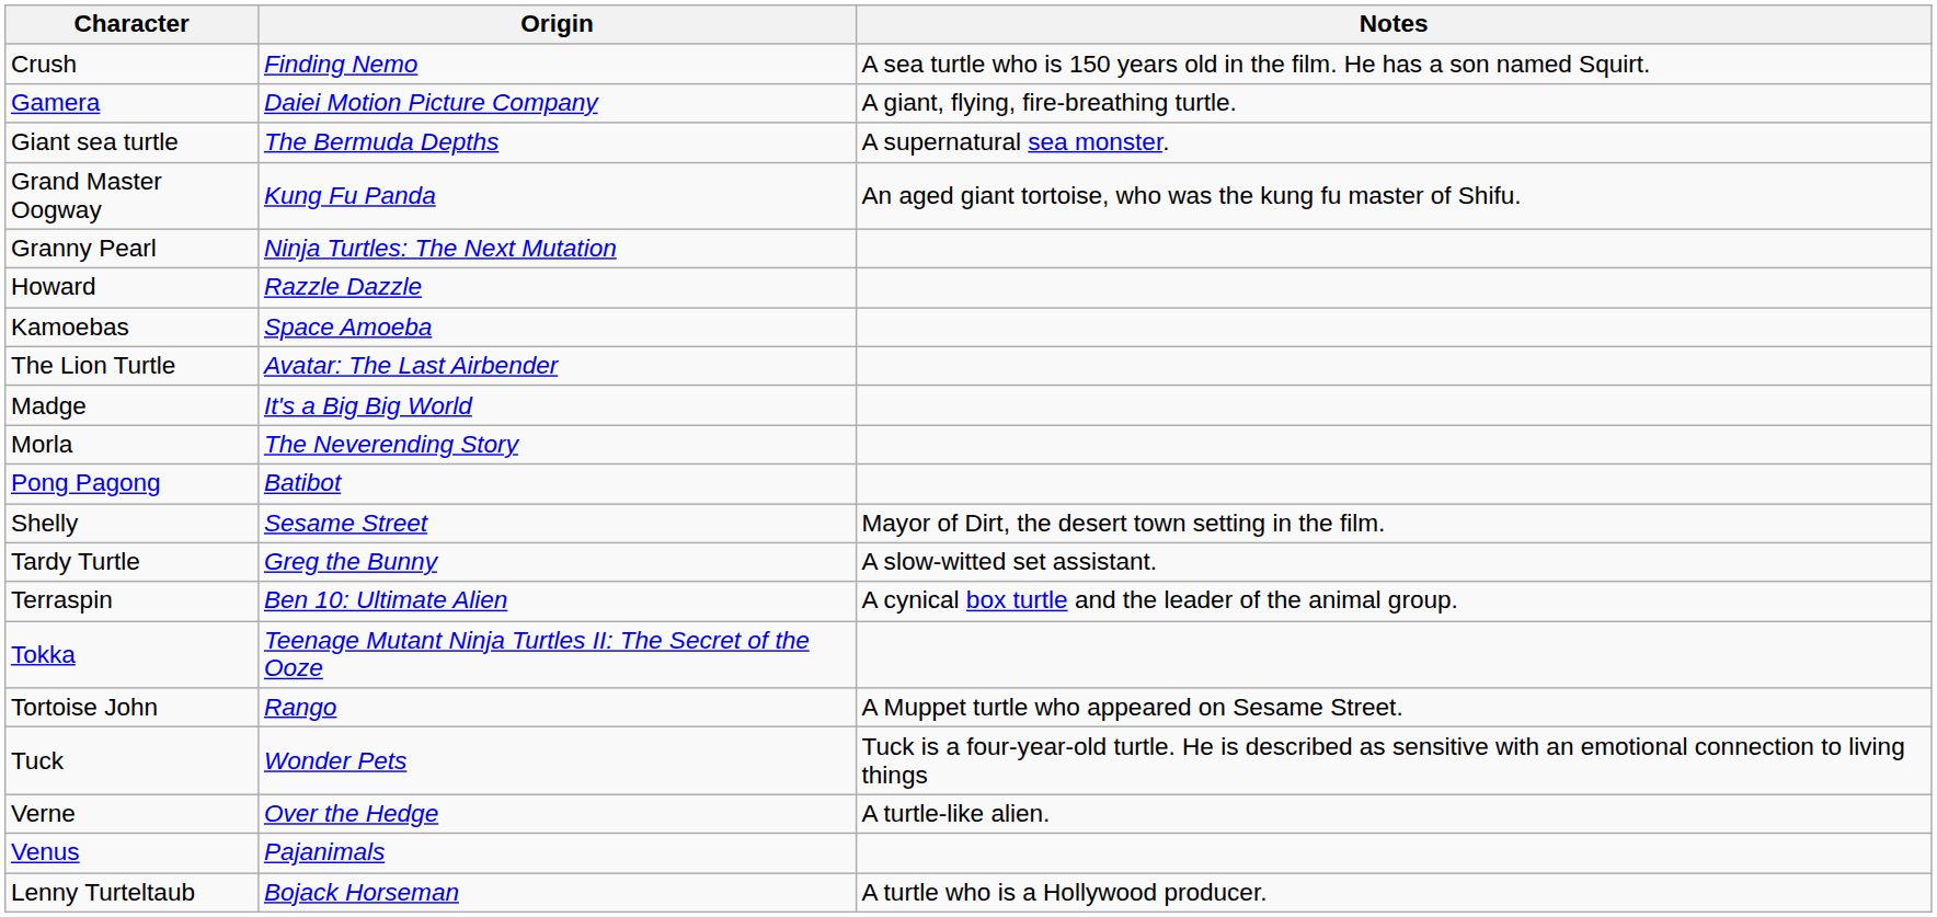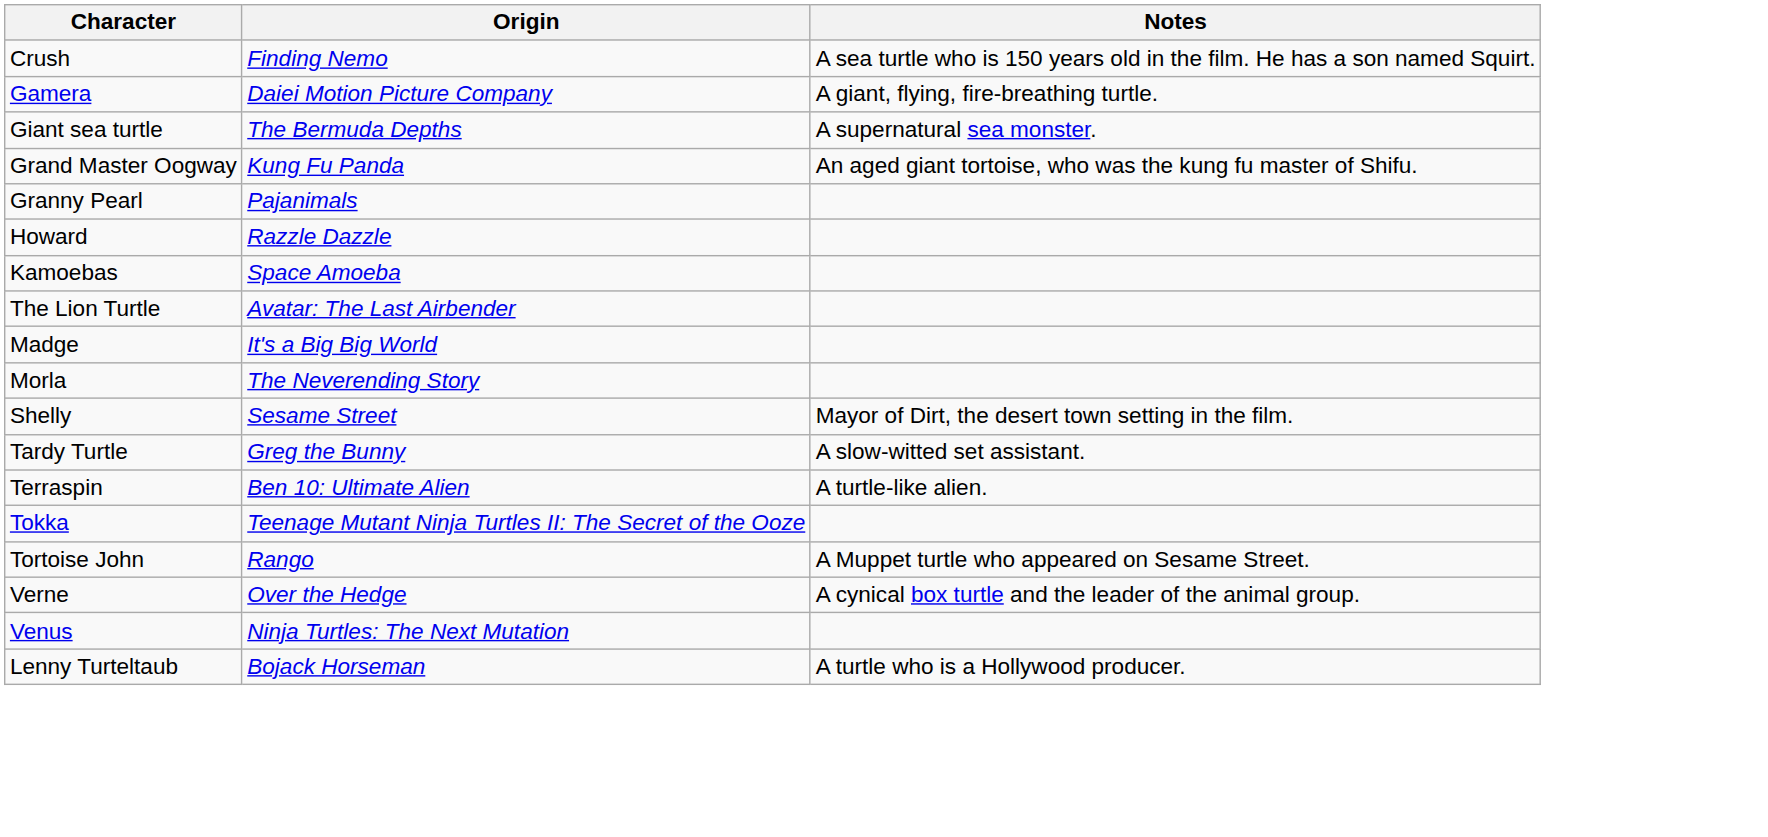Granny Pearl | Origin: Ninja Turtles: The Next Mutation -> Pajanimals
- row: Pong Pagong | Batibot
Terraspin | Notes: A cynical box turtle and the leader of the animal group. -> A turtle-like alien.
- row: Tuck | Wonder Pets | Tuck is a four-year-old turtle. He is described as sensitive with an emotional connection to living things
Verne | Notes: A turtle-like alien. -> A cynical box turtle and the leader of the animal group.
Venus | Origin: Pajanimals -> Ninja Turtles: The Next Mutation
